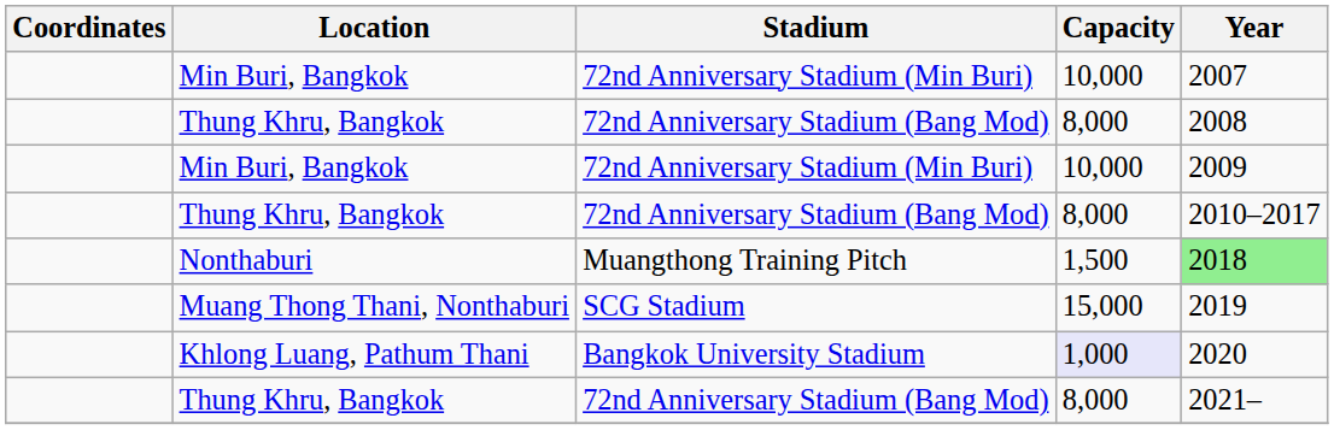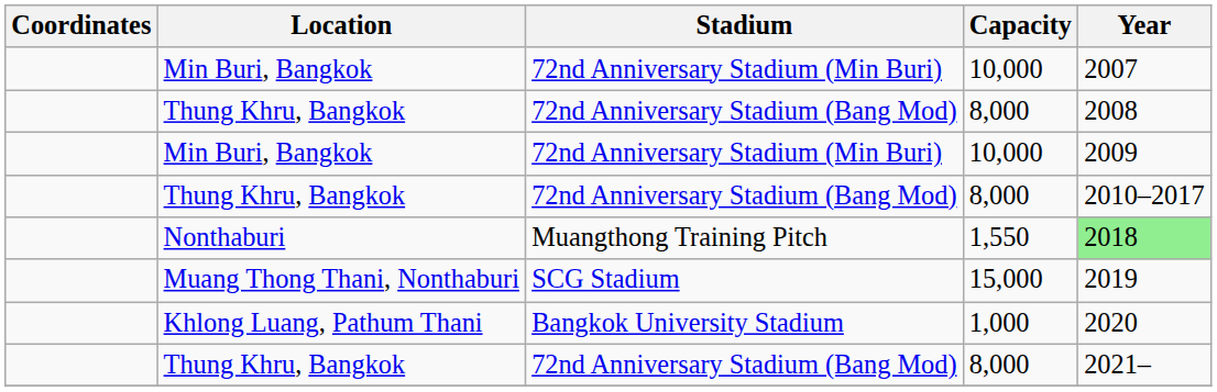Nonthaburi | Capacity: 1,500 -> 1,550
Khlong Luang, Pathum Thani | Capacity: lavender background -> no background
